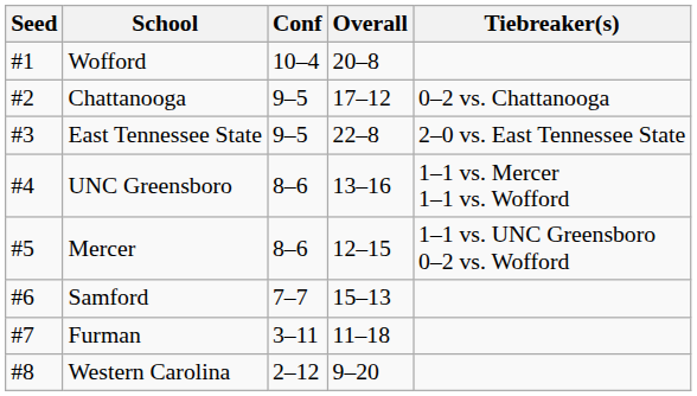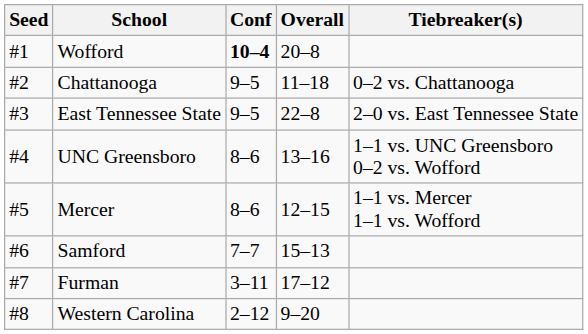Wofford | Conf: normal -> bold
Chattanooga | Overall: 17–12 -> 11–18
UNC Greensboro | Tiebreaker(s): 1–1 vs. Mercer 1–1 vs. Wofford -> 1–1 vs. UNC Greensboro 0–2 vs. Wofford
Mercer | Tiebreaker(s): 1–1 vs. UNC Greensboro 0–2 vs. Wofford -> 1–1 vs. Mercer 1–1 vs. Wofford
Furman | Overall: 11–18 -> 17–12
